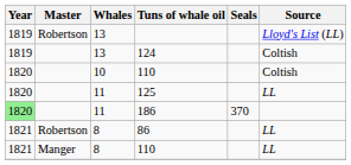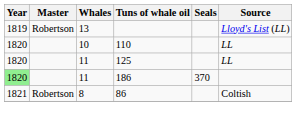- row: 1819 | 13 | 124 | Coltish
10 / 110 | Source: Coltish -> LL
86 | Source: LL -> Coltish
- row: 1821 | Manger | 8 | 110 | LL
